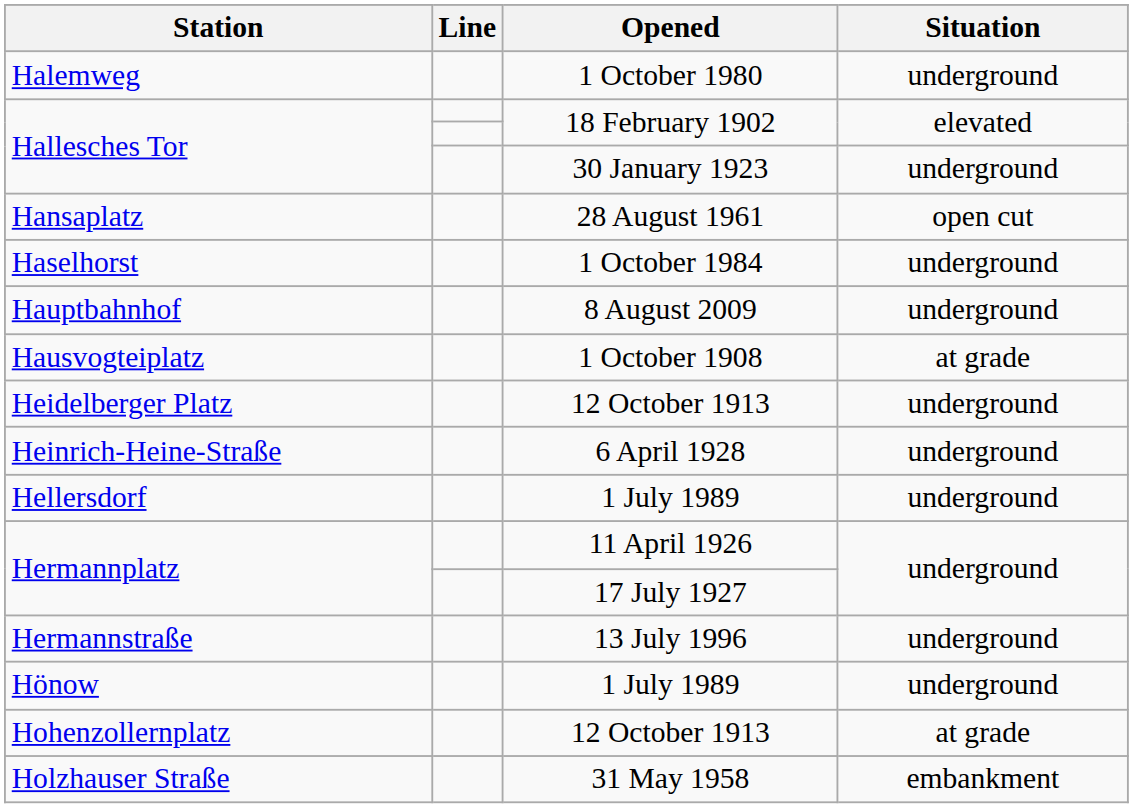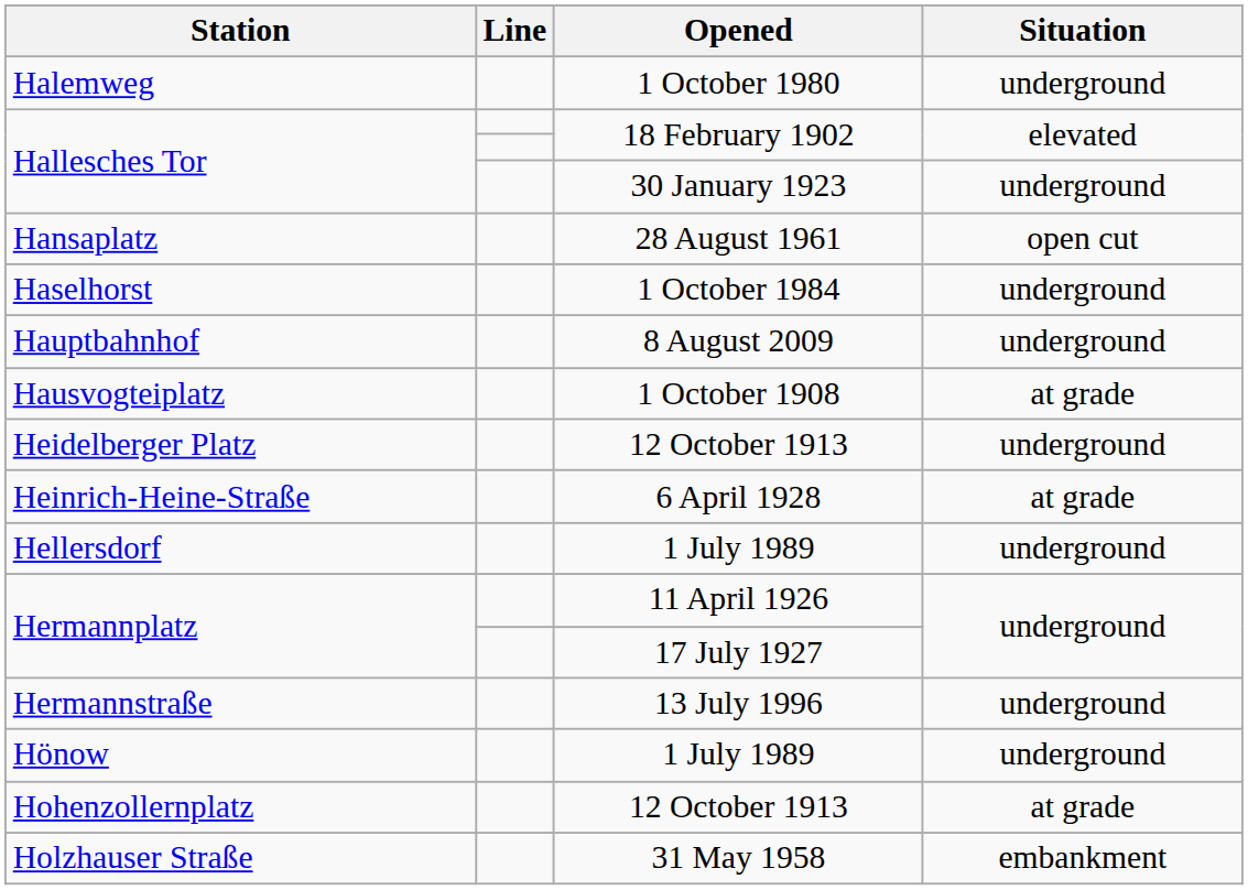Heinrich-Heine-Straße | Situation: underground -> at grade
